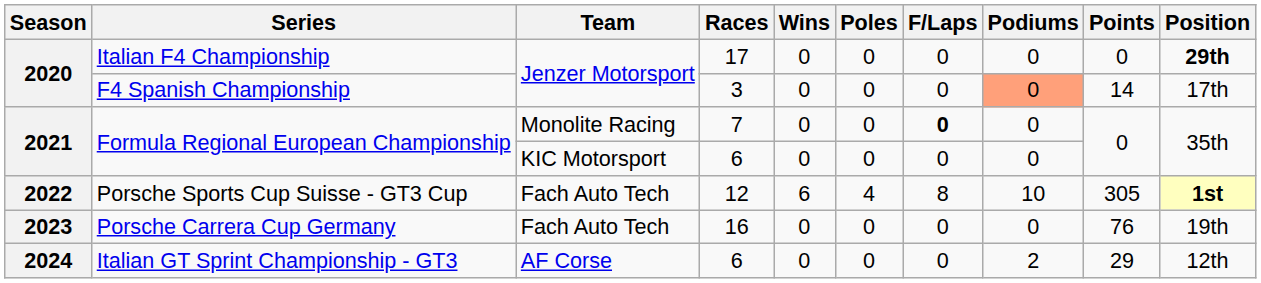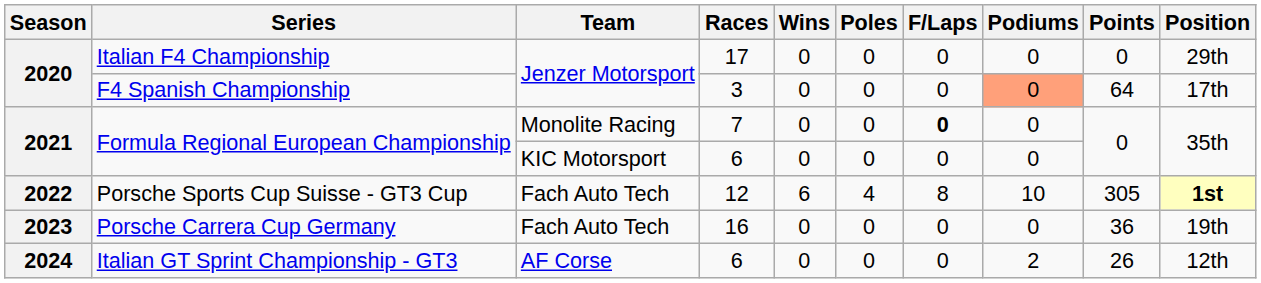Italian F4 Championship | Position: bold -> normal
F4 Spanish Championship | Points: 14 -> 64
Porsche Carrera Cup Germany | Points: 76 -> 36
Italian GT Sprint Championship - GT3 | Points: 29 -> 26
